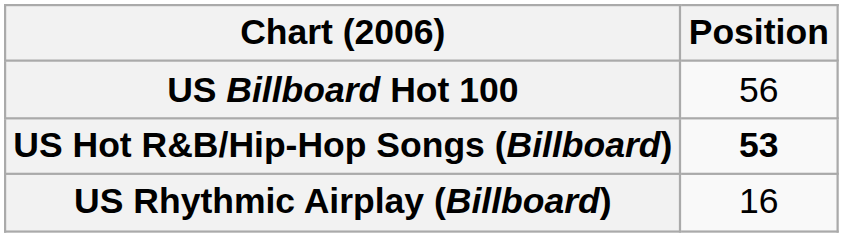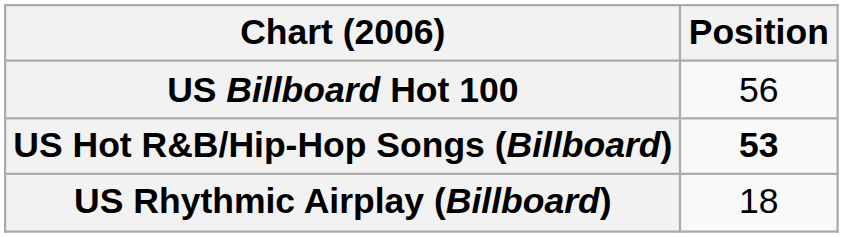US Rhythmic Airplay (Billboard) | Position: 16 -> 18
